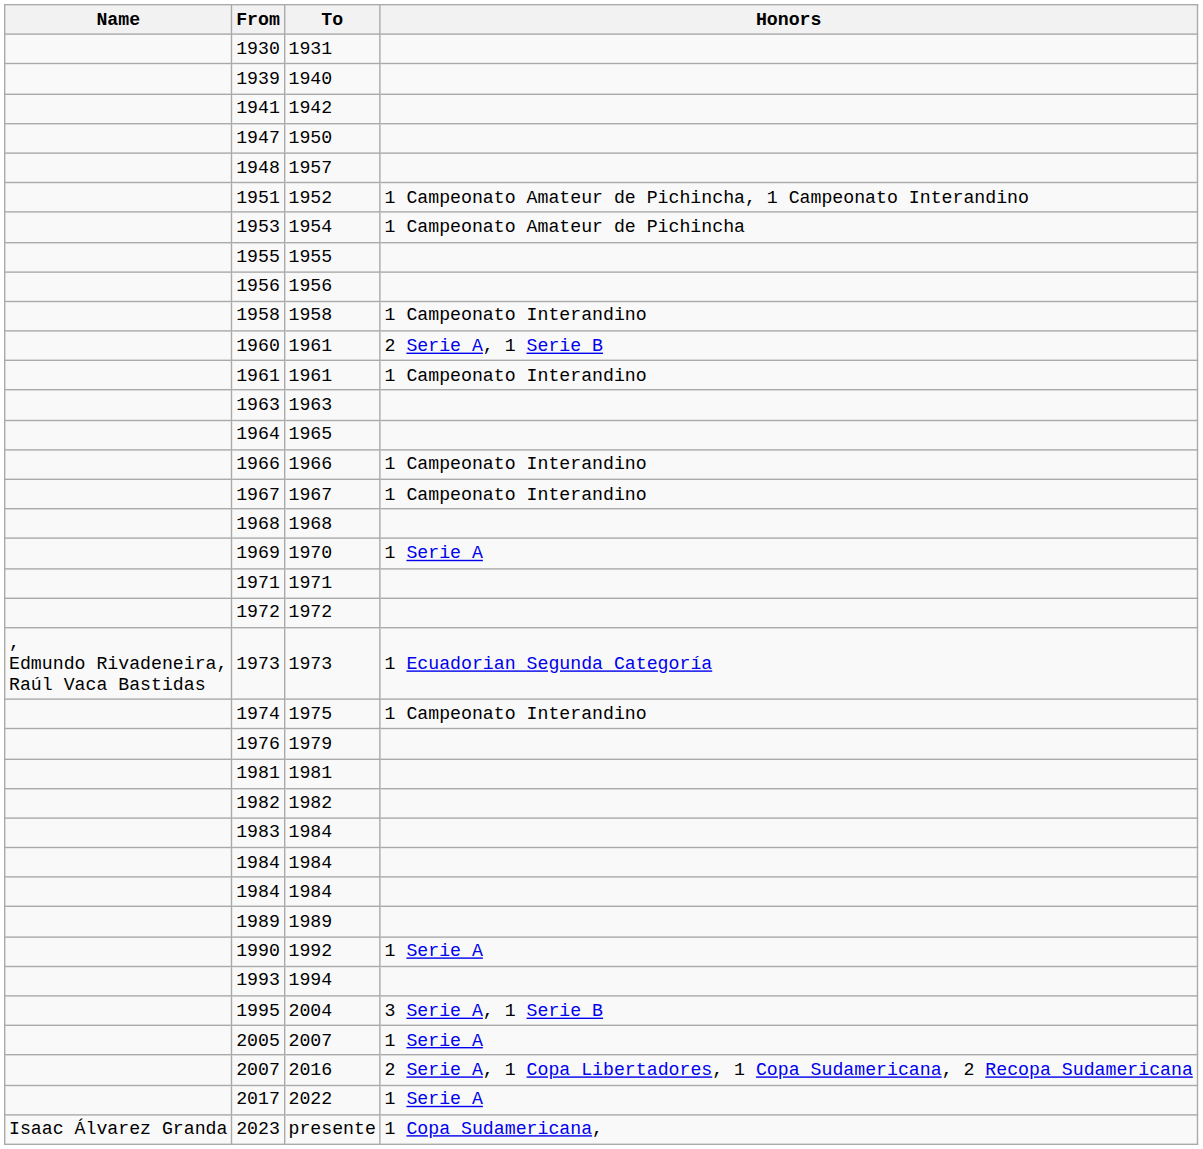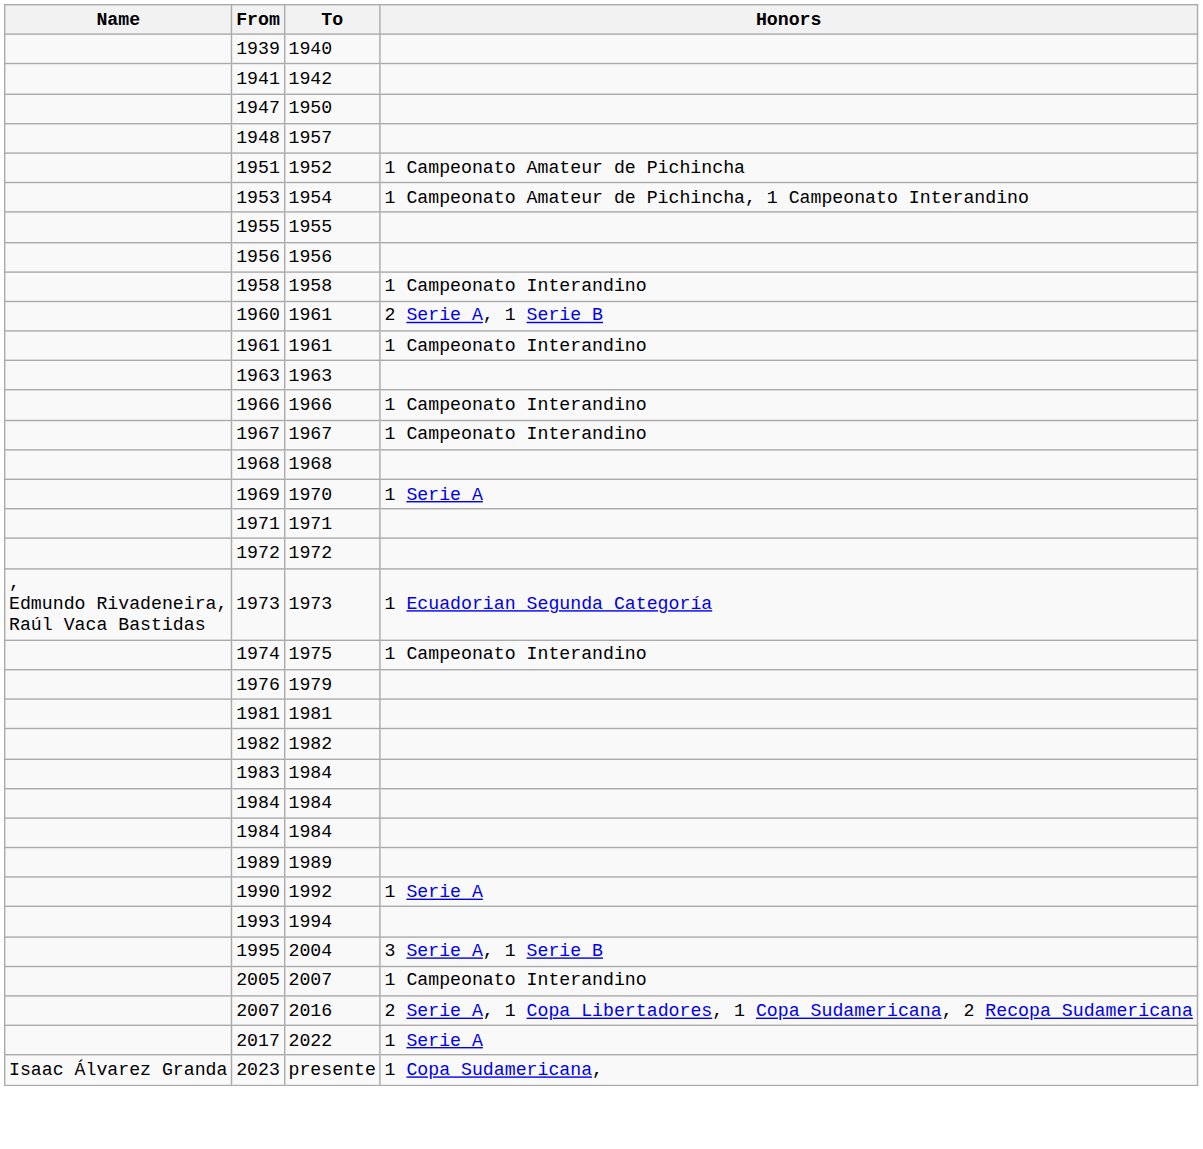- row: 1930 | 1931
1951 | Honors: 1 Campeonato Amateur de Pichincha, 1 Campeonato Interandino -> 1 Campeonato Amateur de Pichincha
1953 | Honors: 1 Campeonato Amateur de Pichincha -> 1 Campeonato Amateur de Pichincha, 1 Campeonato Interandino
- row: 1964 | 1965
2005 | Honors: 1 Serie A -> 1 Campeonato Interandino
